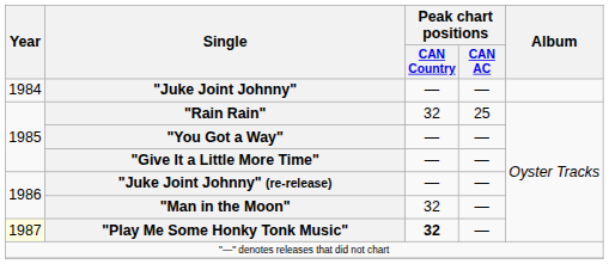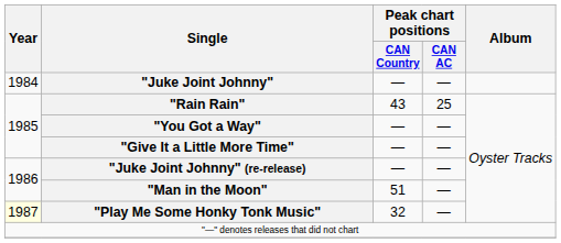"Rain Rain" | Peak chart positions / CAN Country: 32 -> 43
"Man in the Moon" | Peak chart positions / CAN Country: 32 -> 51
"Play Me Some Honky Tonk Music" | Peak chart positions / CAN Country: bold -> normal
